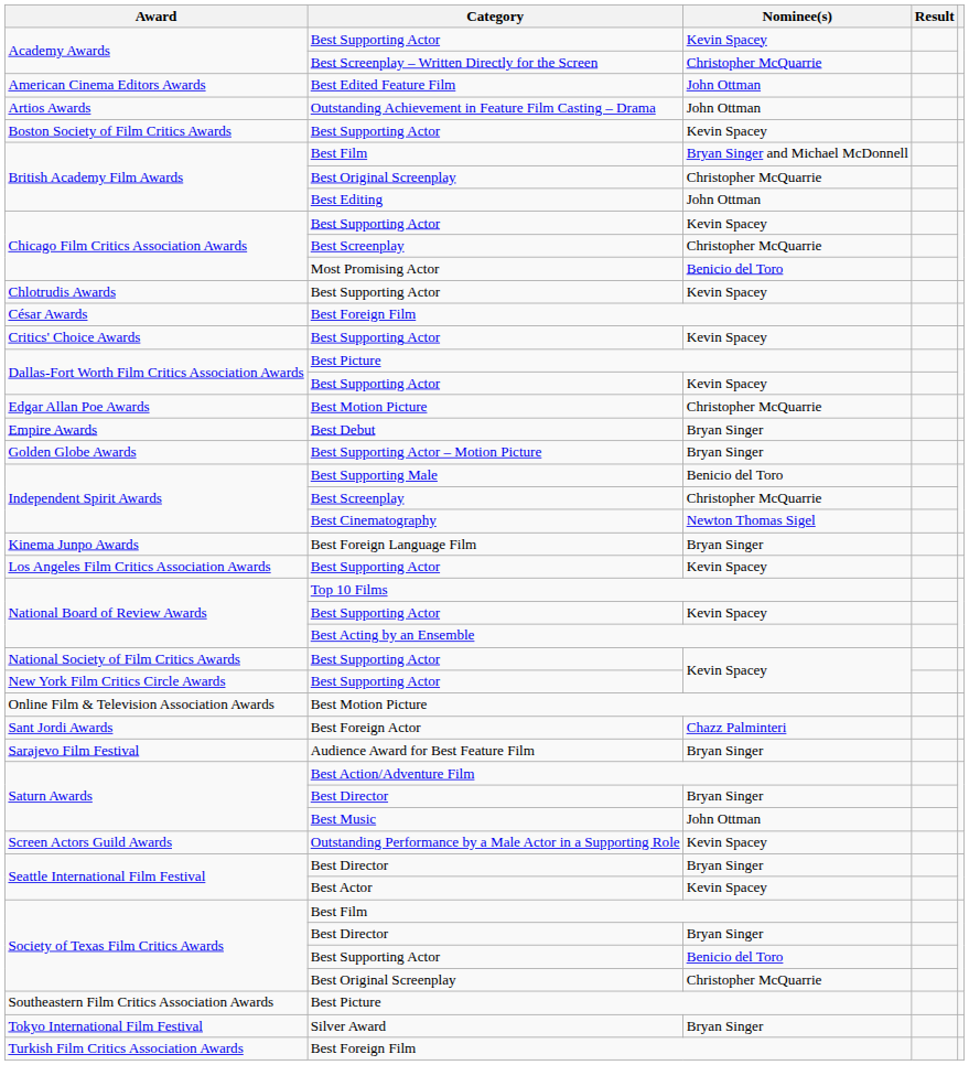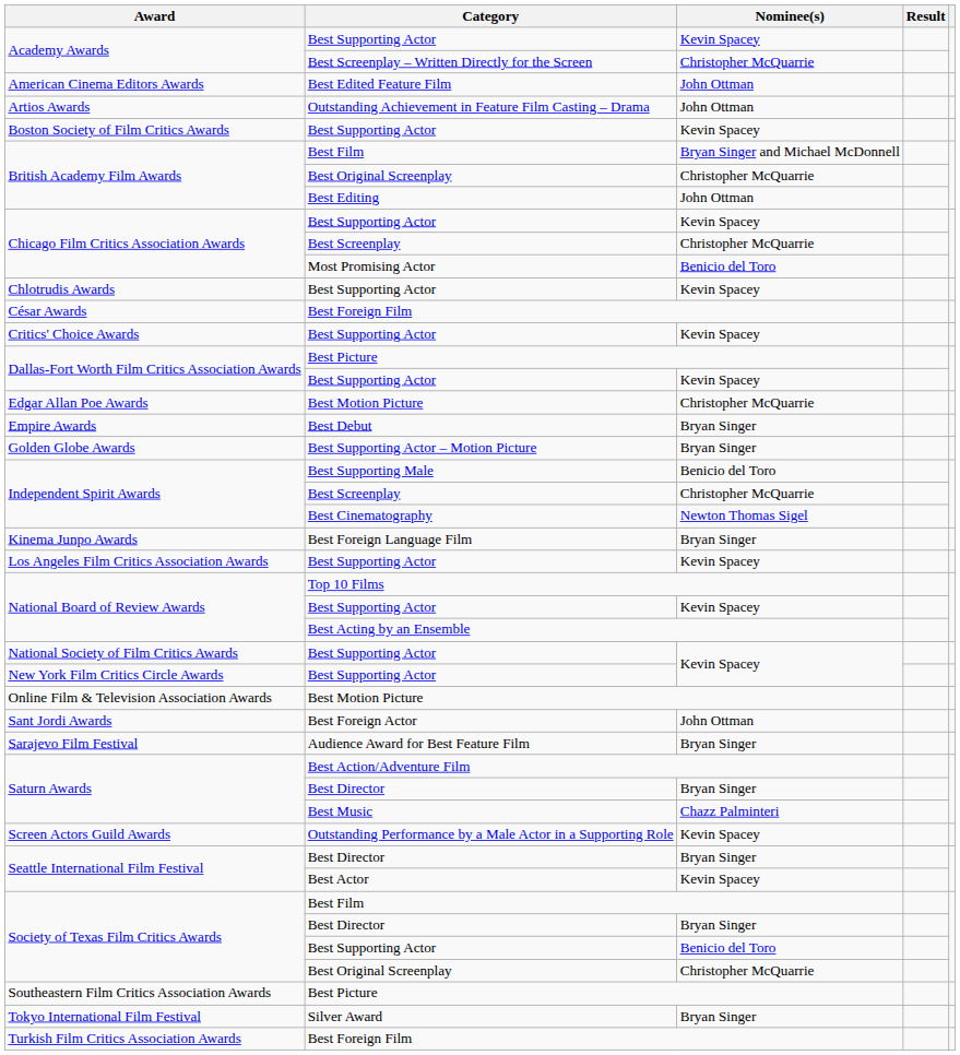Sant Jordi Awards | Nominee(s): Chazz Palminteri -> John Ottman
Saturn Awards / Best Music | Nominee(s): John Ottman -> Chazz Palminteri
